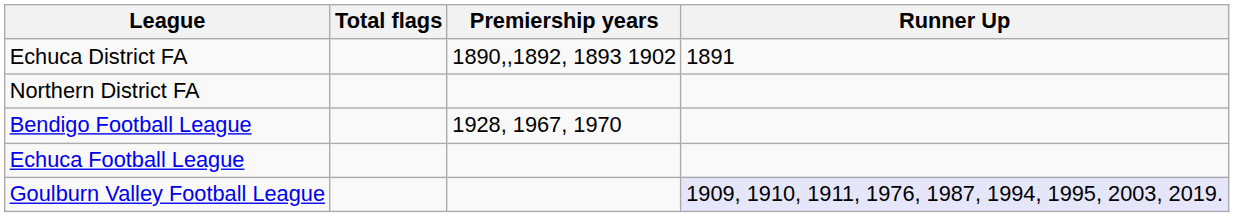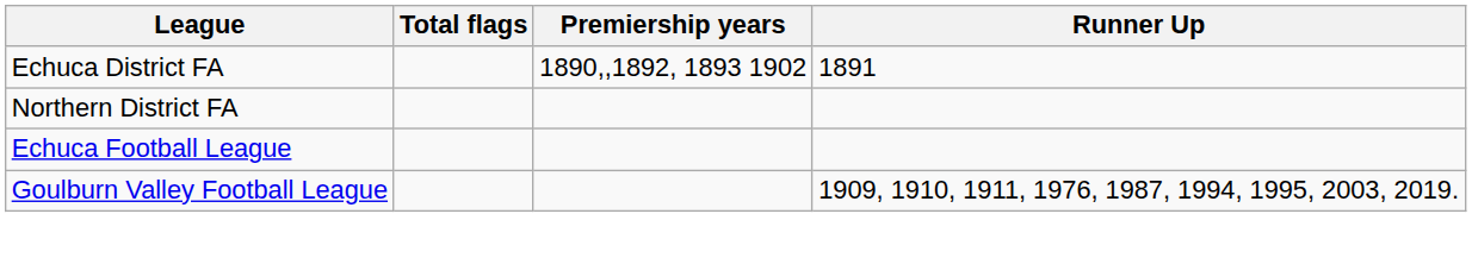- row: Bendigo Football League | 1928, 1967, 1970
Goulburn Valley Football League | Runner Up: lavender background -> no background
